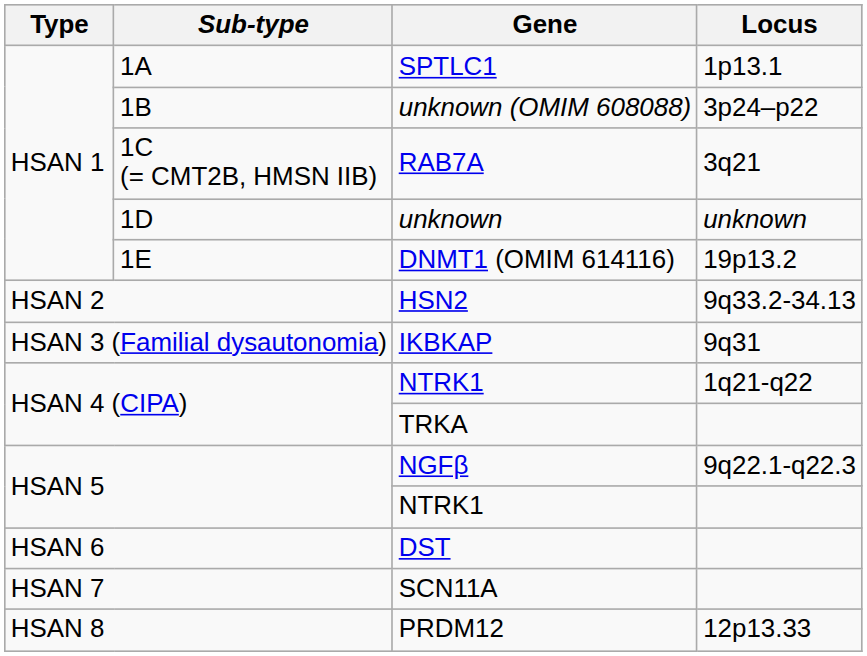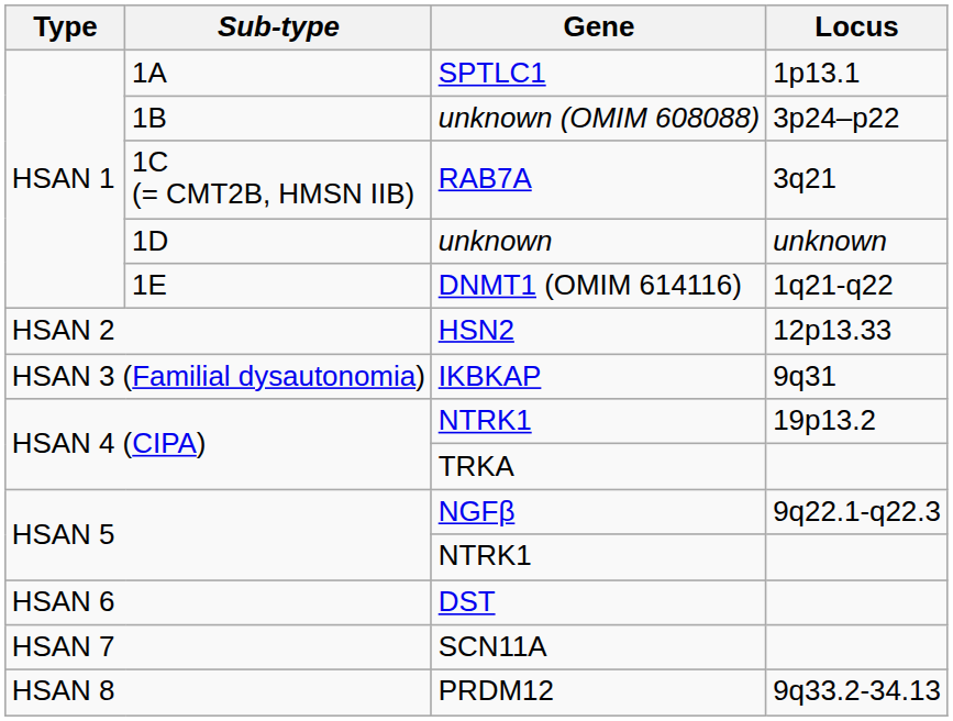DNMT1 (OMIM 614116) | Locus: 19p13.2 -> 1q21-q22
HSN2 | Locus: 9q33.2-34.13 -> 12p13.33
HSAN 4 (CIPA) / NTRK1 | Locus: 1q21-q22 -> 19p13.2
PRDM12 | Locus: 12p13.33 -> 9q33.2-34.13
